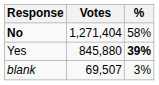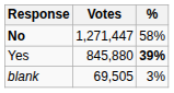No | Votes: 1,271,404 -> 1,271,447
blank | Votes: 69,507 -> 69,505
